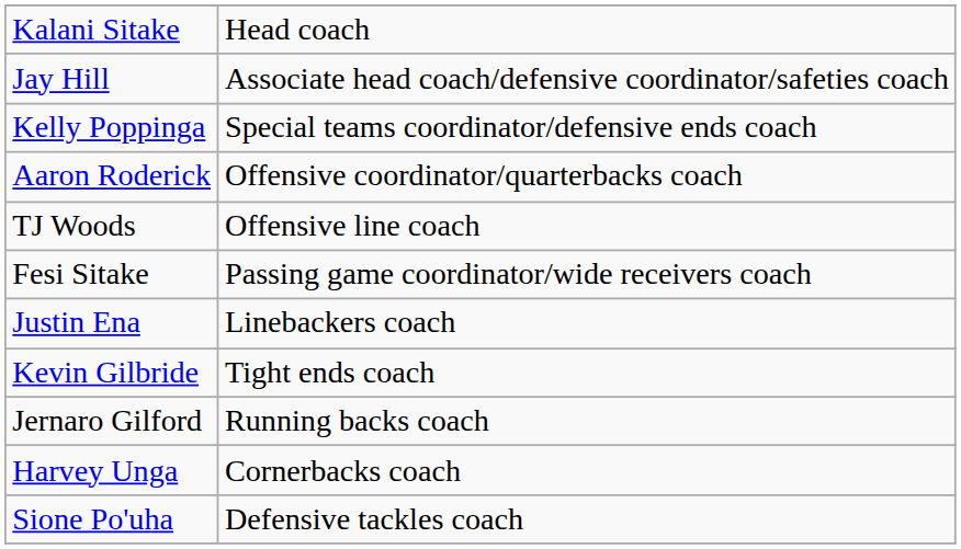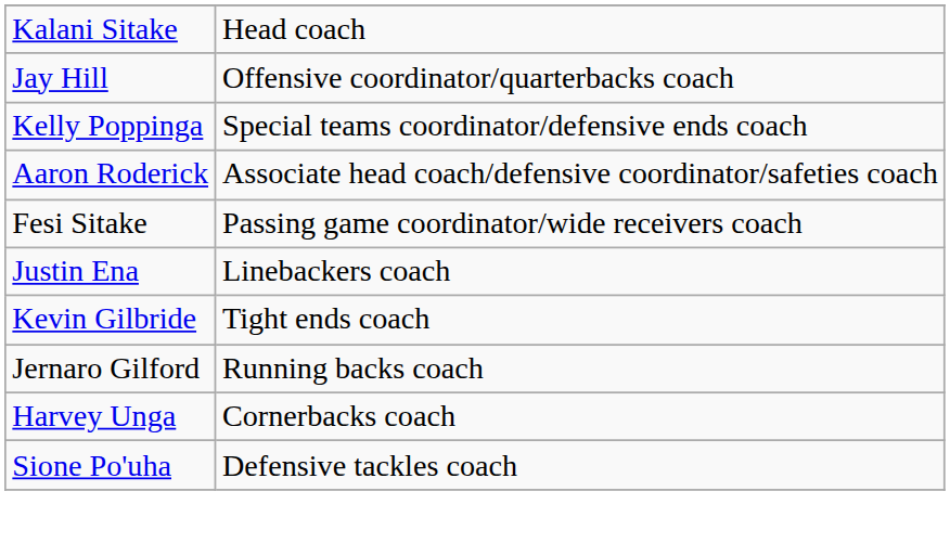Jay Hill | column 2: Associate head coach/defensive coordinator/safeties coach -> Offensive coordinator/quarterbacks coach
Aaron Roderick | column 2: Offensive coordinator/quarterbacks coach -> Associate head coach/defensive coordinator/safeties coach
- row: TJ Woods | Offensive line coach
